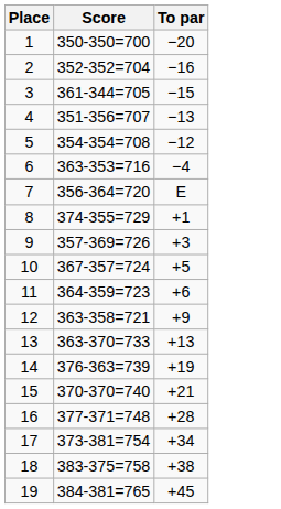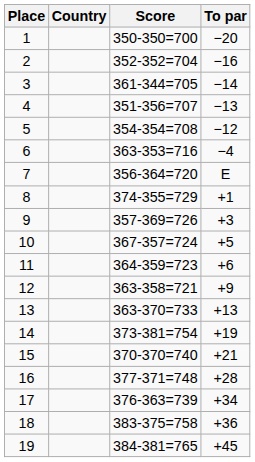+ column: Country
3 | To par: −15 -> −14
14 | Score: 376-363=739 -> 373-381=754
17 | Score: 373-381=754 -> 376-363=739
18 | To par: +38 -> +36
